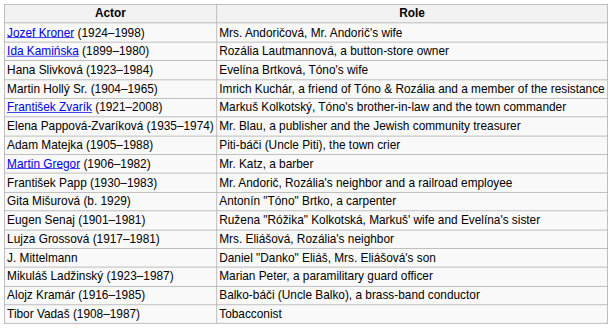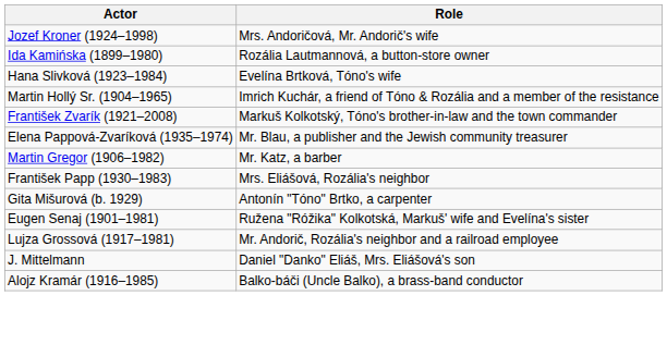- row: Adam Matejka (1905–1988) | Piti-báči (Uncle Piti), the town crier
František Papp (1930–1983) | Role: Mr. Andorič, Rozália's neighbor and a railroad employee -> Mrs. Eliášová, Rozália's neighbor
Lujza Grossová (1917–1981) | Role: Mrs. Eliášová, Rozália's neighbor -> Mr. Andorič, Rozália's neighbor and a railroad employee
- row: Mikuláš Ladžinský (1923–1987) | Marian Peter, a paramilitary guard officer
- row: Tibor Vadaš (1908–1987) | Tobacconist
